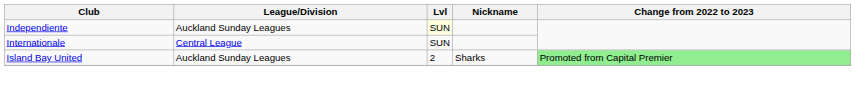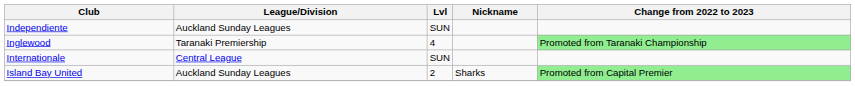Independiente | Lvl: lightyellow background -> no background
+ row: Inglewood | Taranaki Premiership | 4 | Promoted from Taranaki Championship
